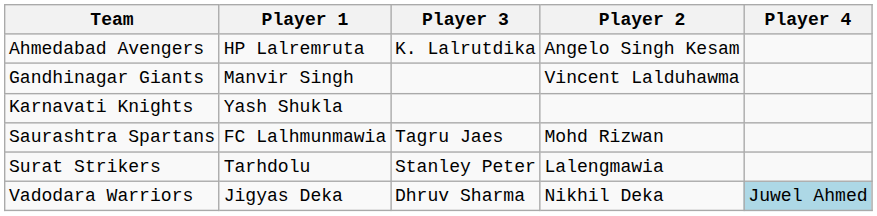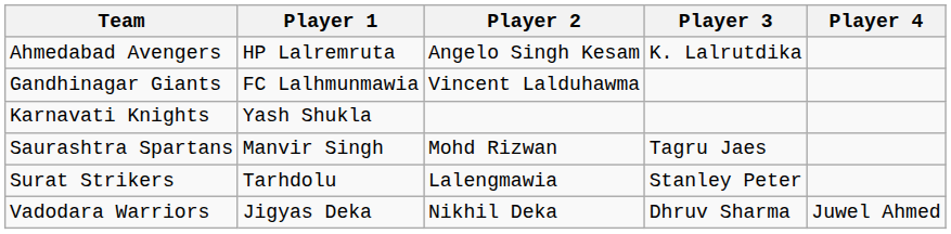columns swapped: Player 2 <-> Player 3
Gandhinagar Giants | Player 1: Manvir Singh -> FC Lalhmunmawia
Saurashtra Spartans | Player 1: FC Lalhmunmawia -> Manvir Singh
Vadodara Warriors | Player 4: lightblue background -> no background
